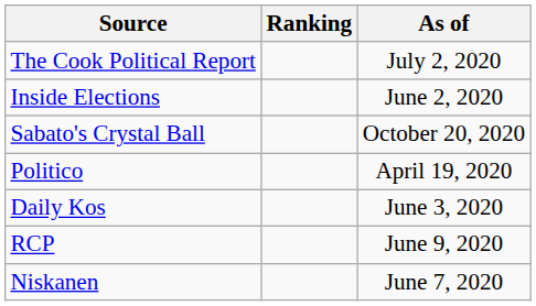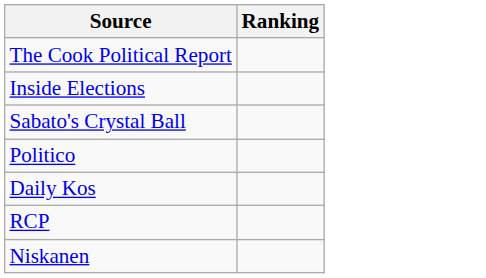- column: As of | July 2, 2020 | June 2, 2020 | October 20, 2020 | April 19, 2020 | June 3, 2020 | June 9, 2020 | June 7, 2020
